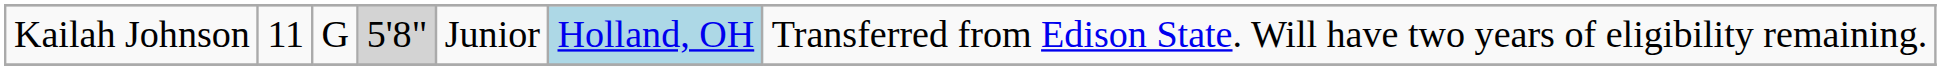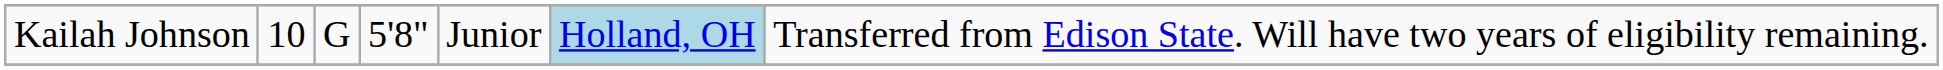Kailah Johnson | column 2: 11 -> 10
Kailah Johnson | column 4: lightgrey background -> no background
